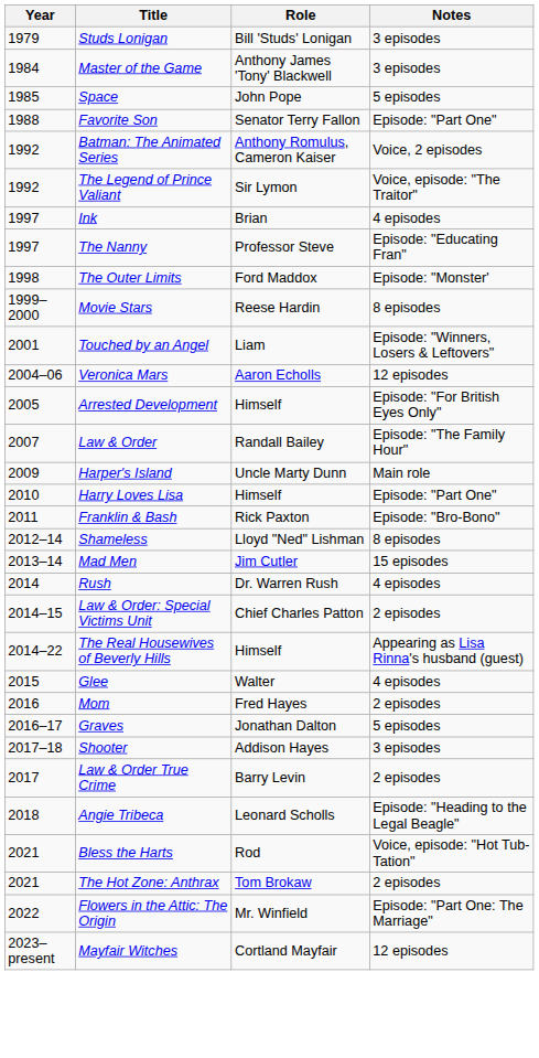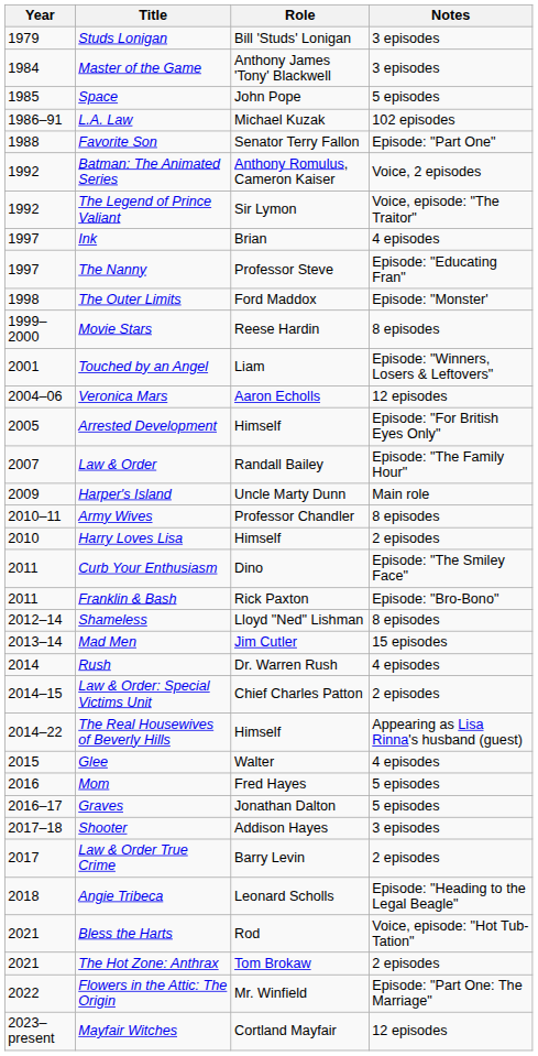+ row: 1986–91 | L.A. Law | Michael Kuzak | 102 episodes
+ row: 2010–11 | Army Wives | Professor Chandler | 8 episodes
Harry Loves Lisa | Notes: Episode: "Part One" -> 2 episodes
+ row: 2011 | Curb Your Enthusiasm | Dino | Episode: "The Smiley Face"
Mom | Notes: 2 episodes -> 5 episodes
